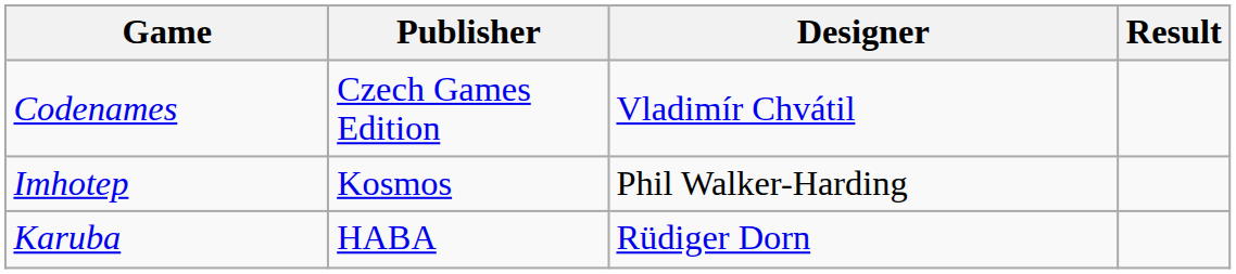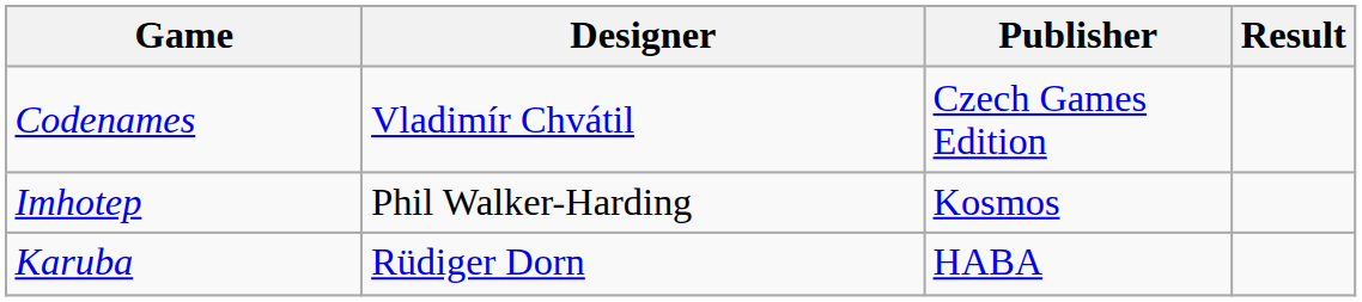columns swapped: Designer <-> Publisher
